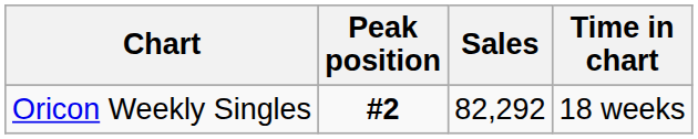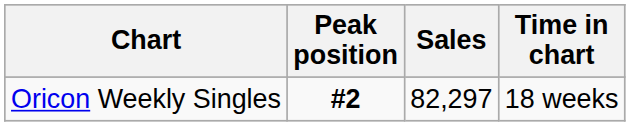Oricon Weekly Singles | Sales: 82,292 -> 82,297
